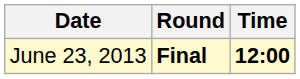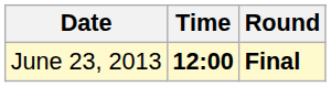columns swapped: Time <-> Round
